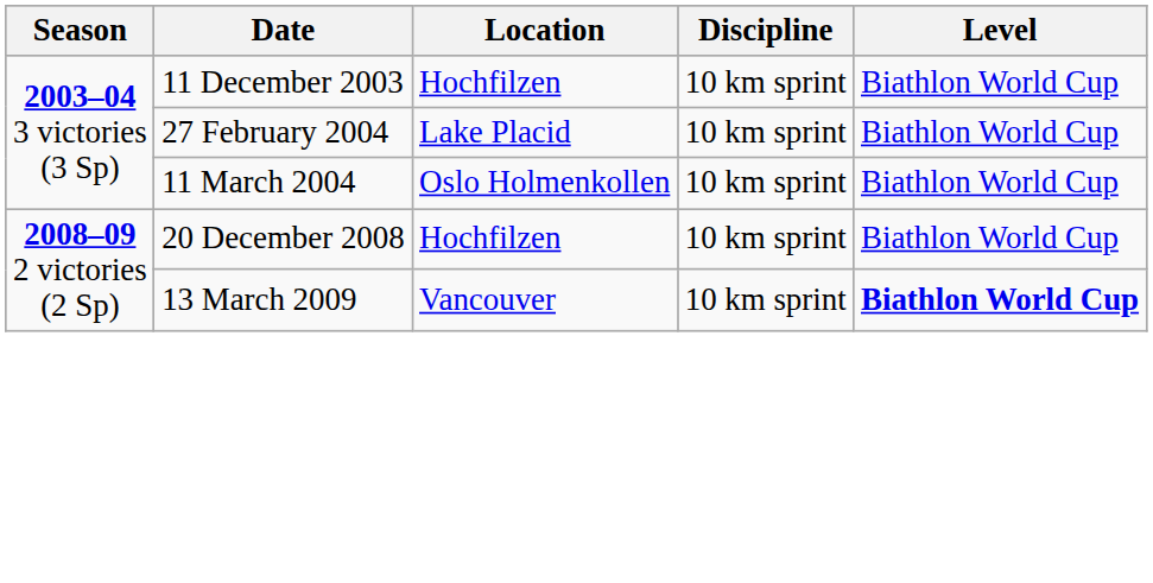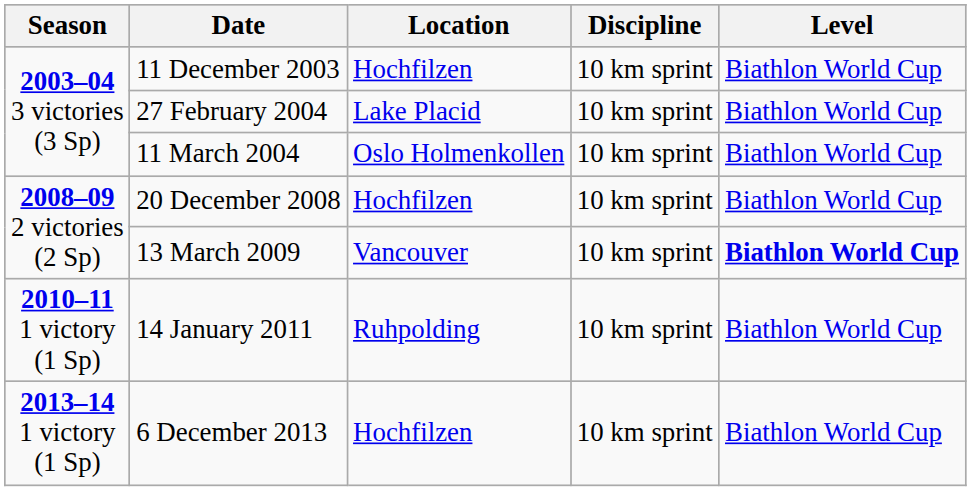+ row: 2010–11 1 victory (1 Sp) | 14 January 2011 | Ruhpolding | 10 km sprint | Biathlon World Cup
+ row: 2013–14 1 victory (1 Sp) | 6 December 2013 | Hochfilzen | 10 km sprint | Biathlon World Cup
